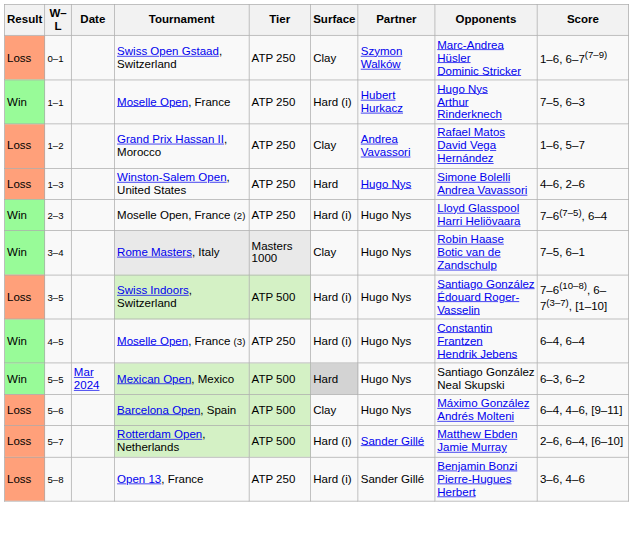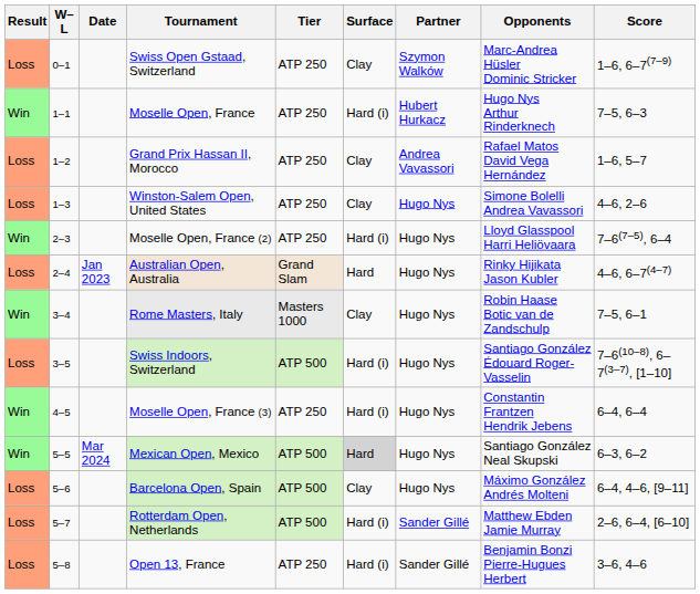Winston-Salem Open, United States | Surface: Hard -> Clay
+ row: Loss | 2–4 | Jan 2023 | Australian Open, Australia | Grand Slam | Hard | Hugo Nys | Rinky Hijikata Jason Kubler | 4–6, 6–7(4–7)
